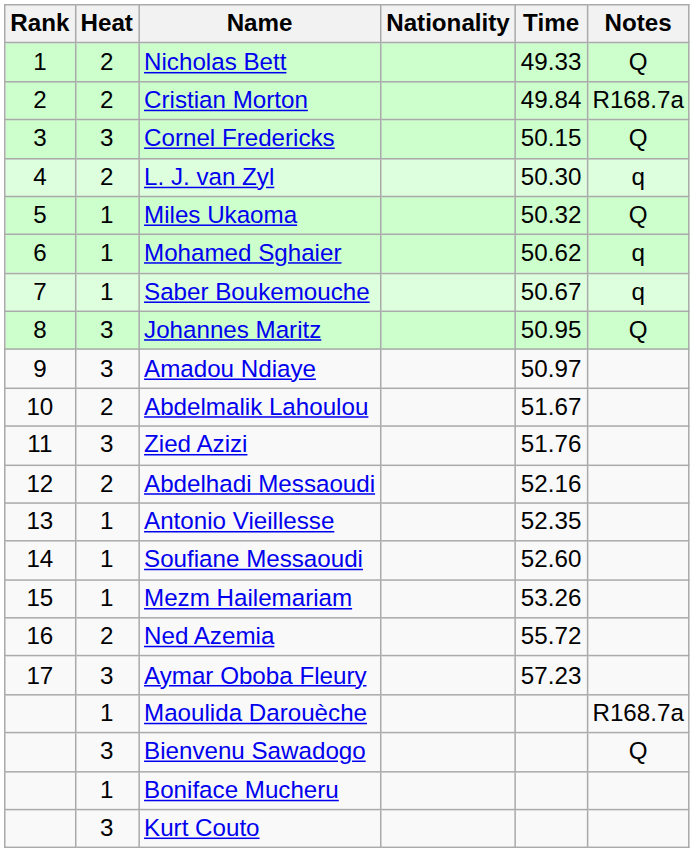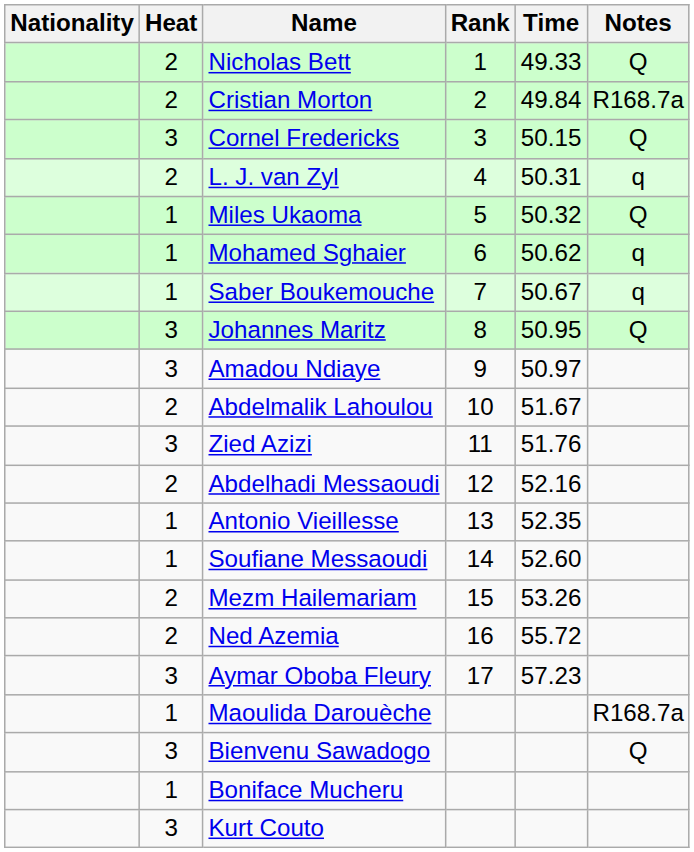columns swapped: Rank <-> Nationality
L. J. van Zyl | Time: 50.30 -> 50.31
Mezm Hailemariam | Heat: 1 -> 2
